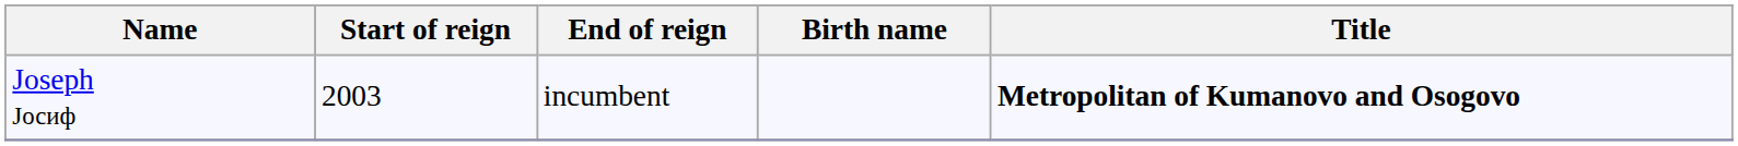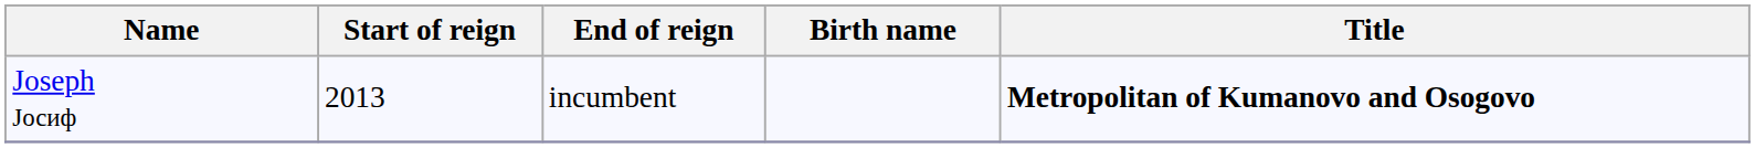Joseph Јосиф | Start of reign: 2003 -> 2013
